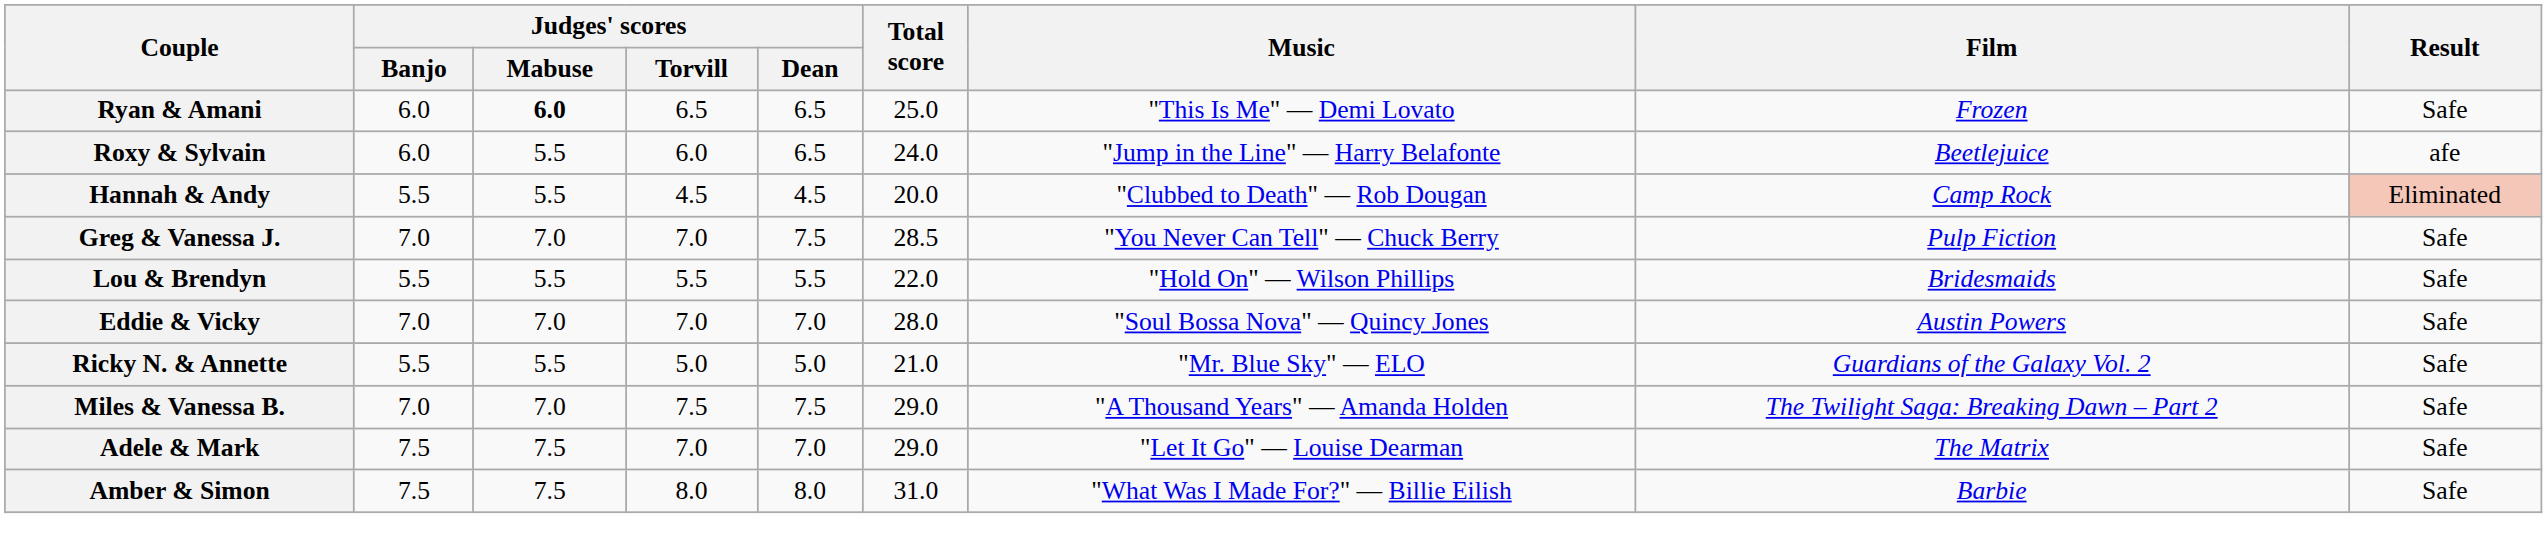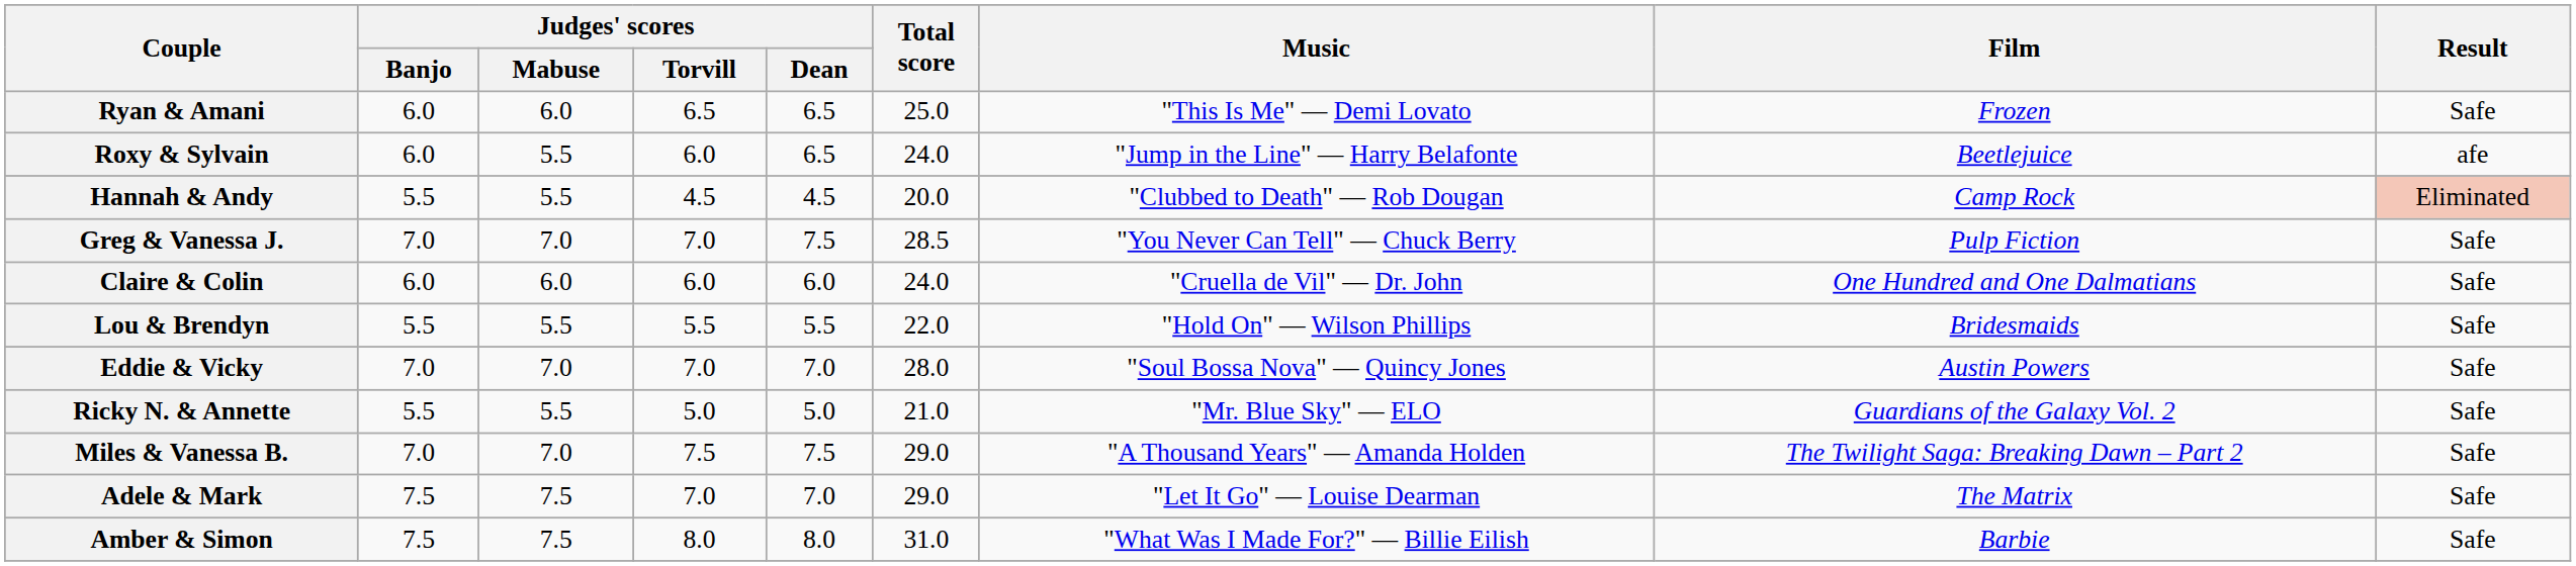Ryan & Amani | Judges' scores / Mabuse: bold -> normal
+ row: Claire & Colin | 6.0 | 6.0 | 6.0 | 6.0 | 24.0 | "Cruella de Vil" — Dr. John | One Hundred and One Dalmatians | Safe
